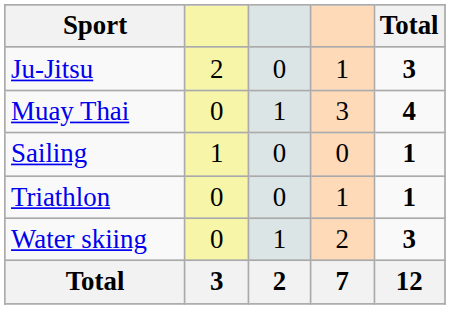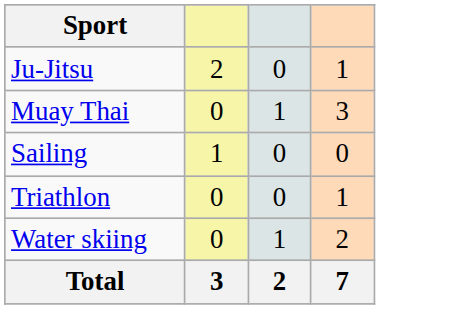- column: Total | 3 | 4 | 1 | 1 | 3 | 12
